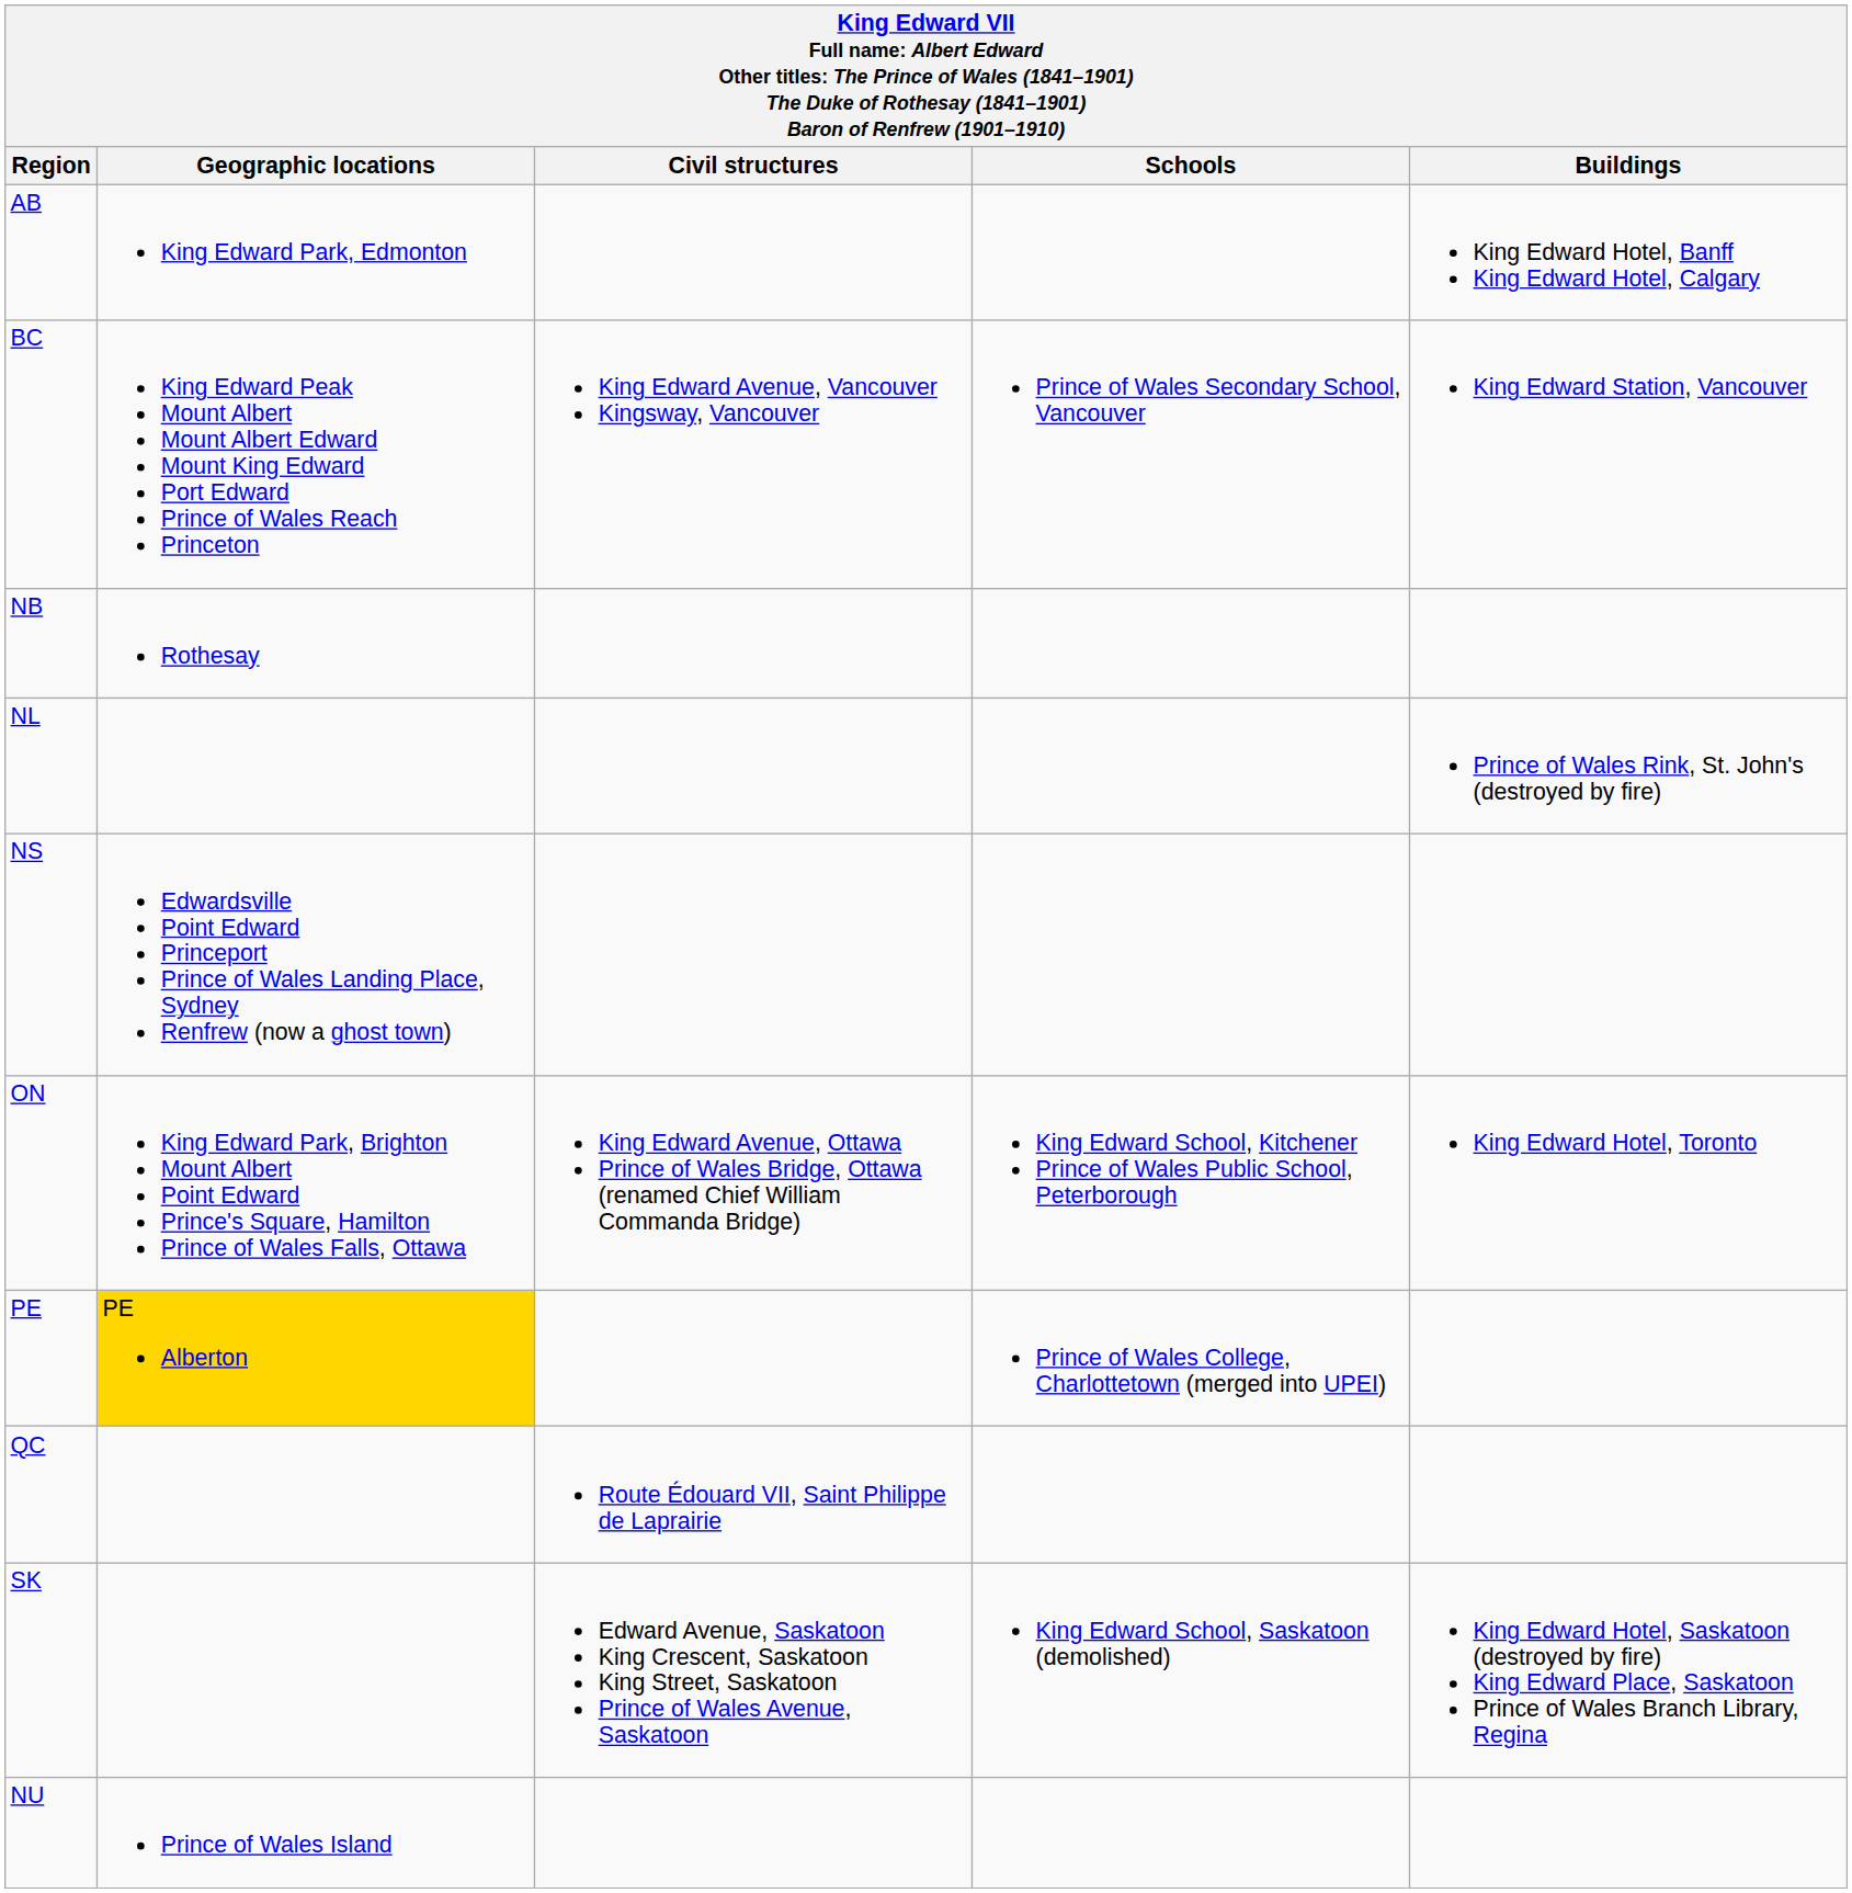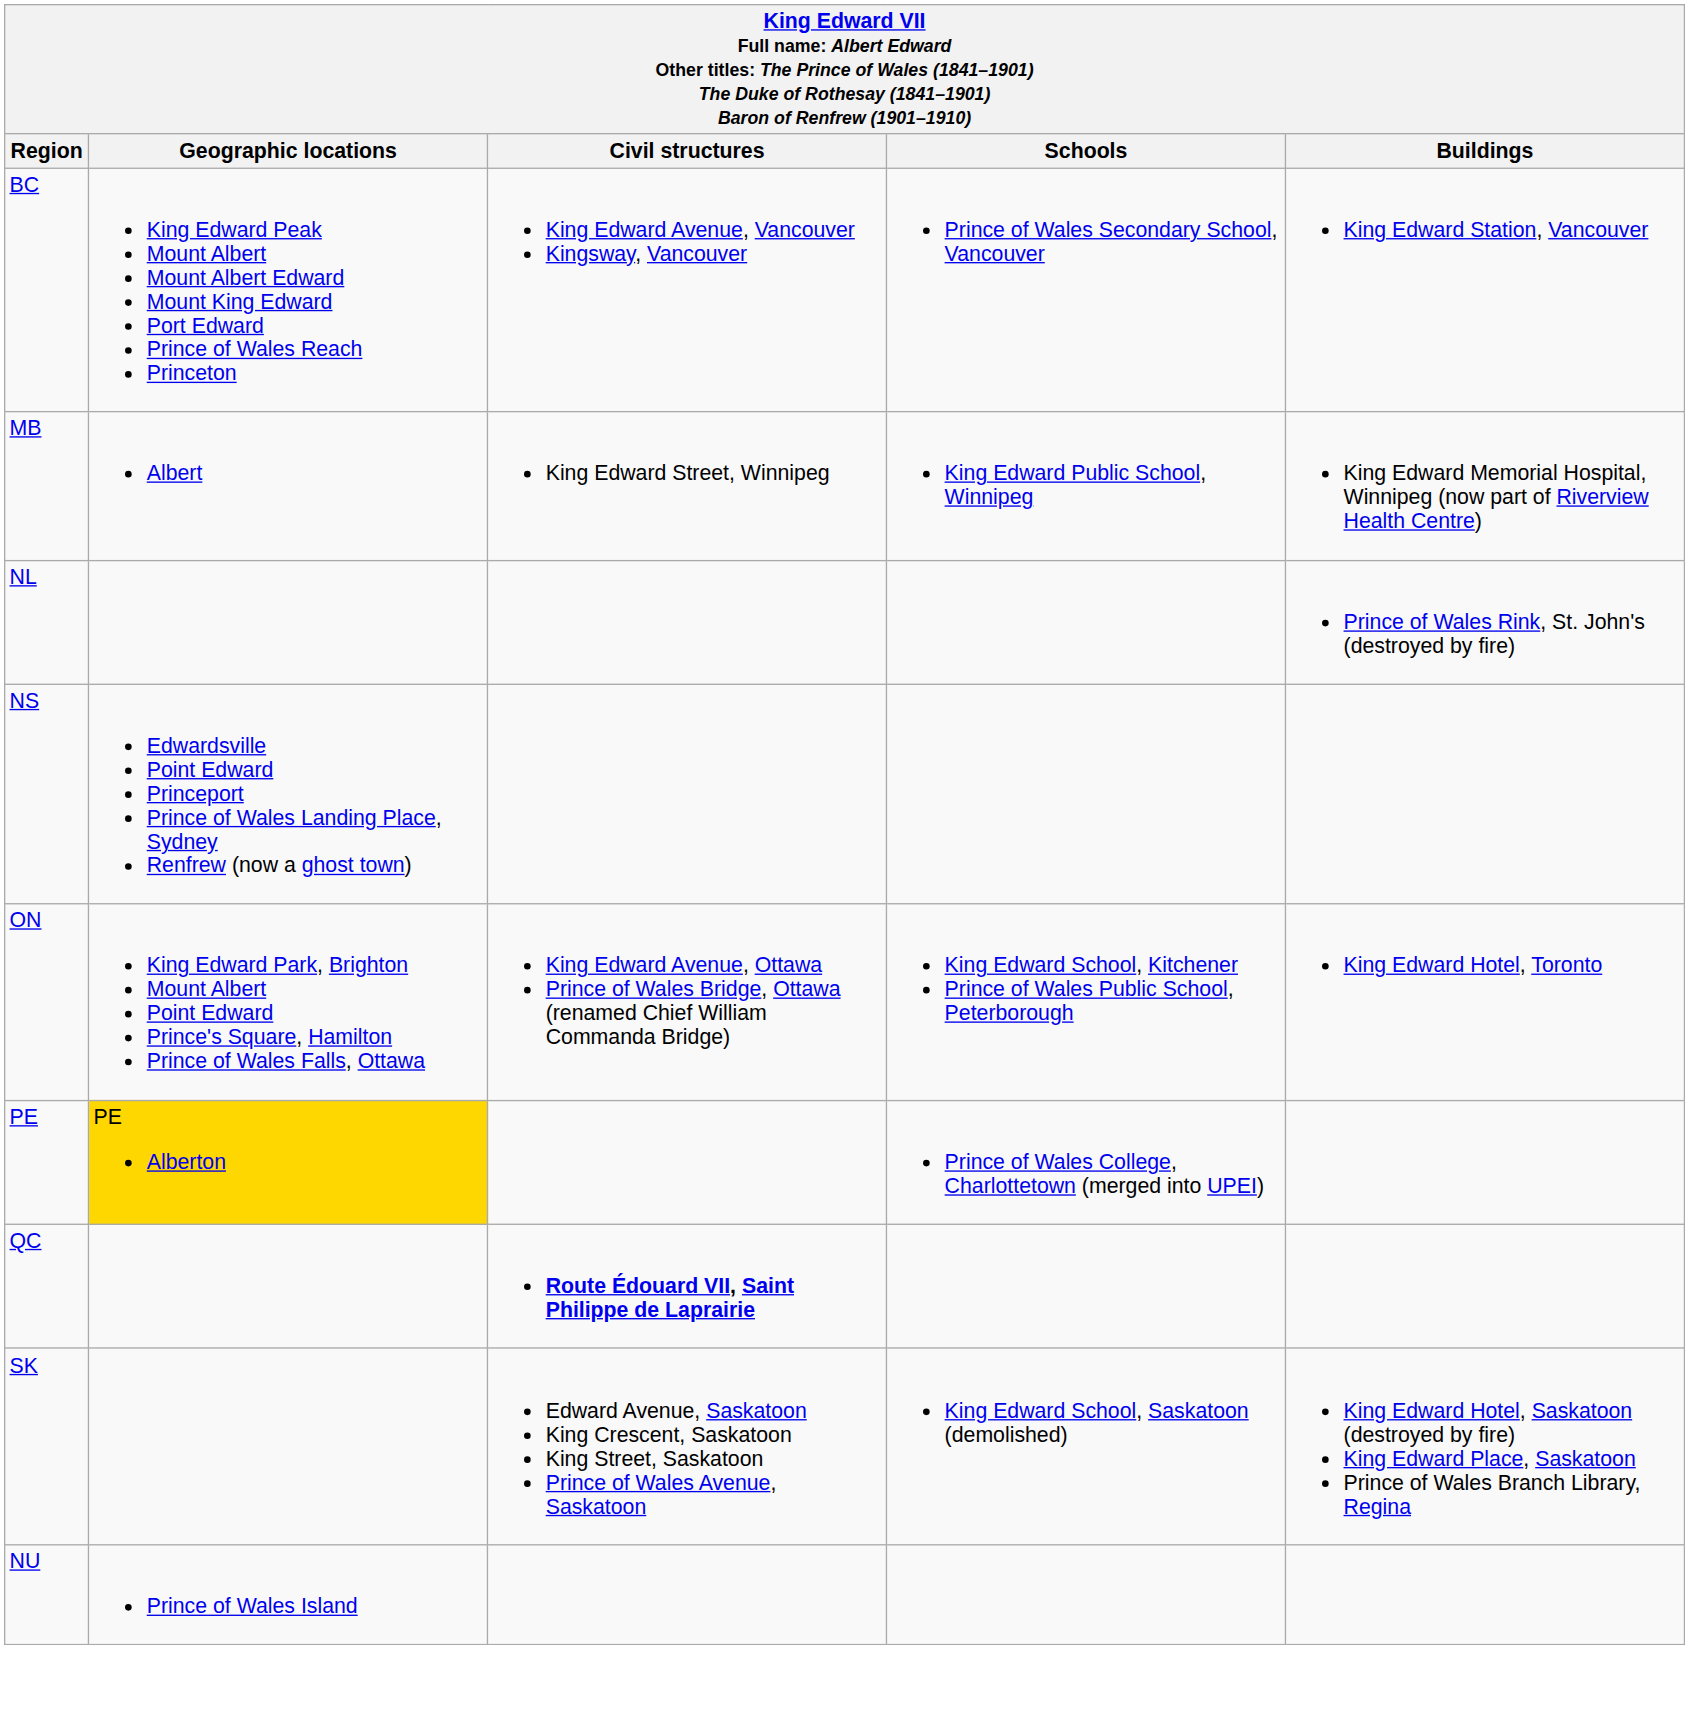- row: AB | King Edward Park, Edmonton | King Edward Hotel, Banff King Edward Hotel, Calgary
+ row: MB | Albert | King Edward Street, Winnipeg | King Edward Public School, Winnipeg | King Edward Memorial Hospital, Winnipeg (now part of Riverview Health Centre)
- row: NB | Rothesay
QC | Civil structures: normal -> bold
